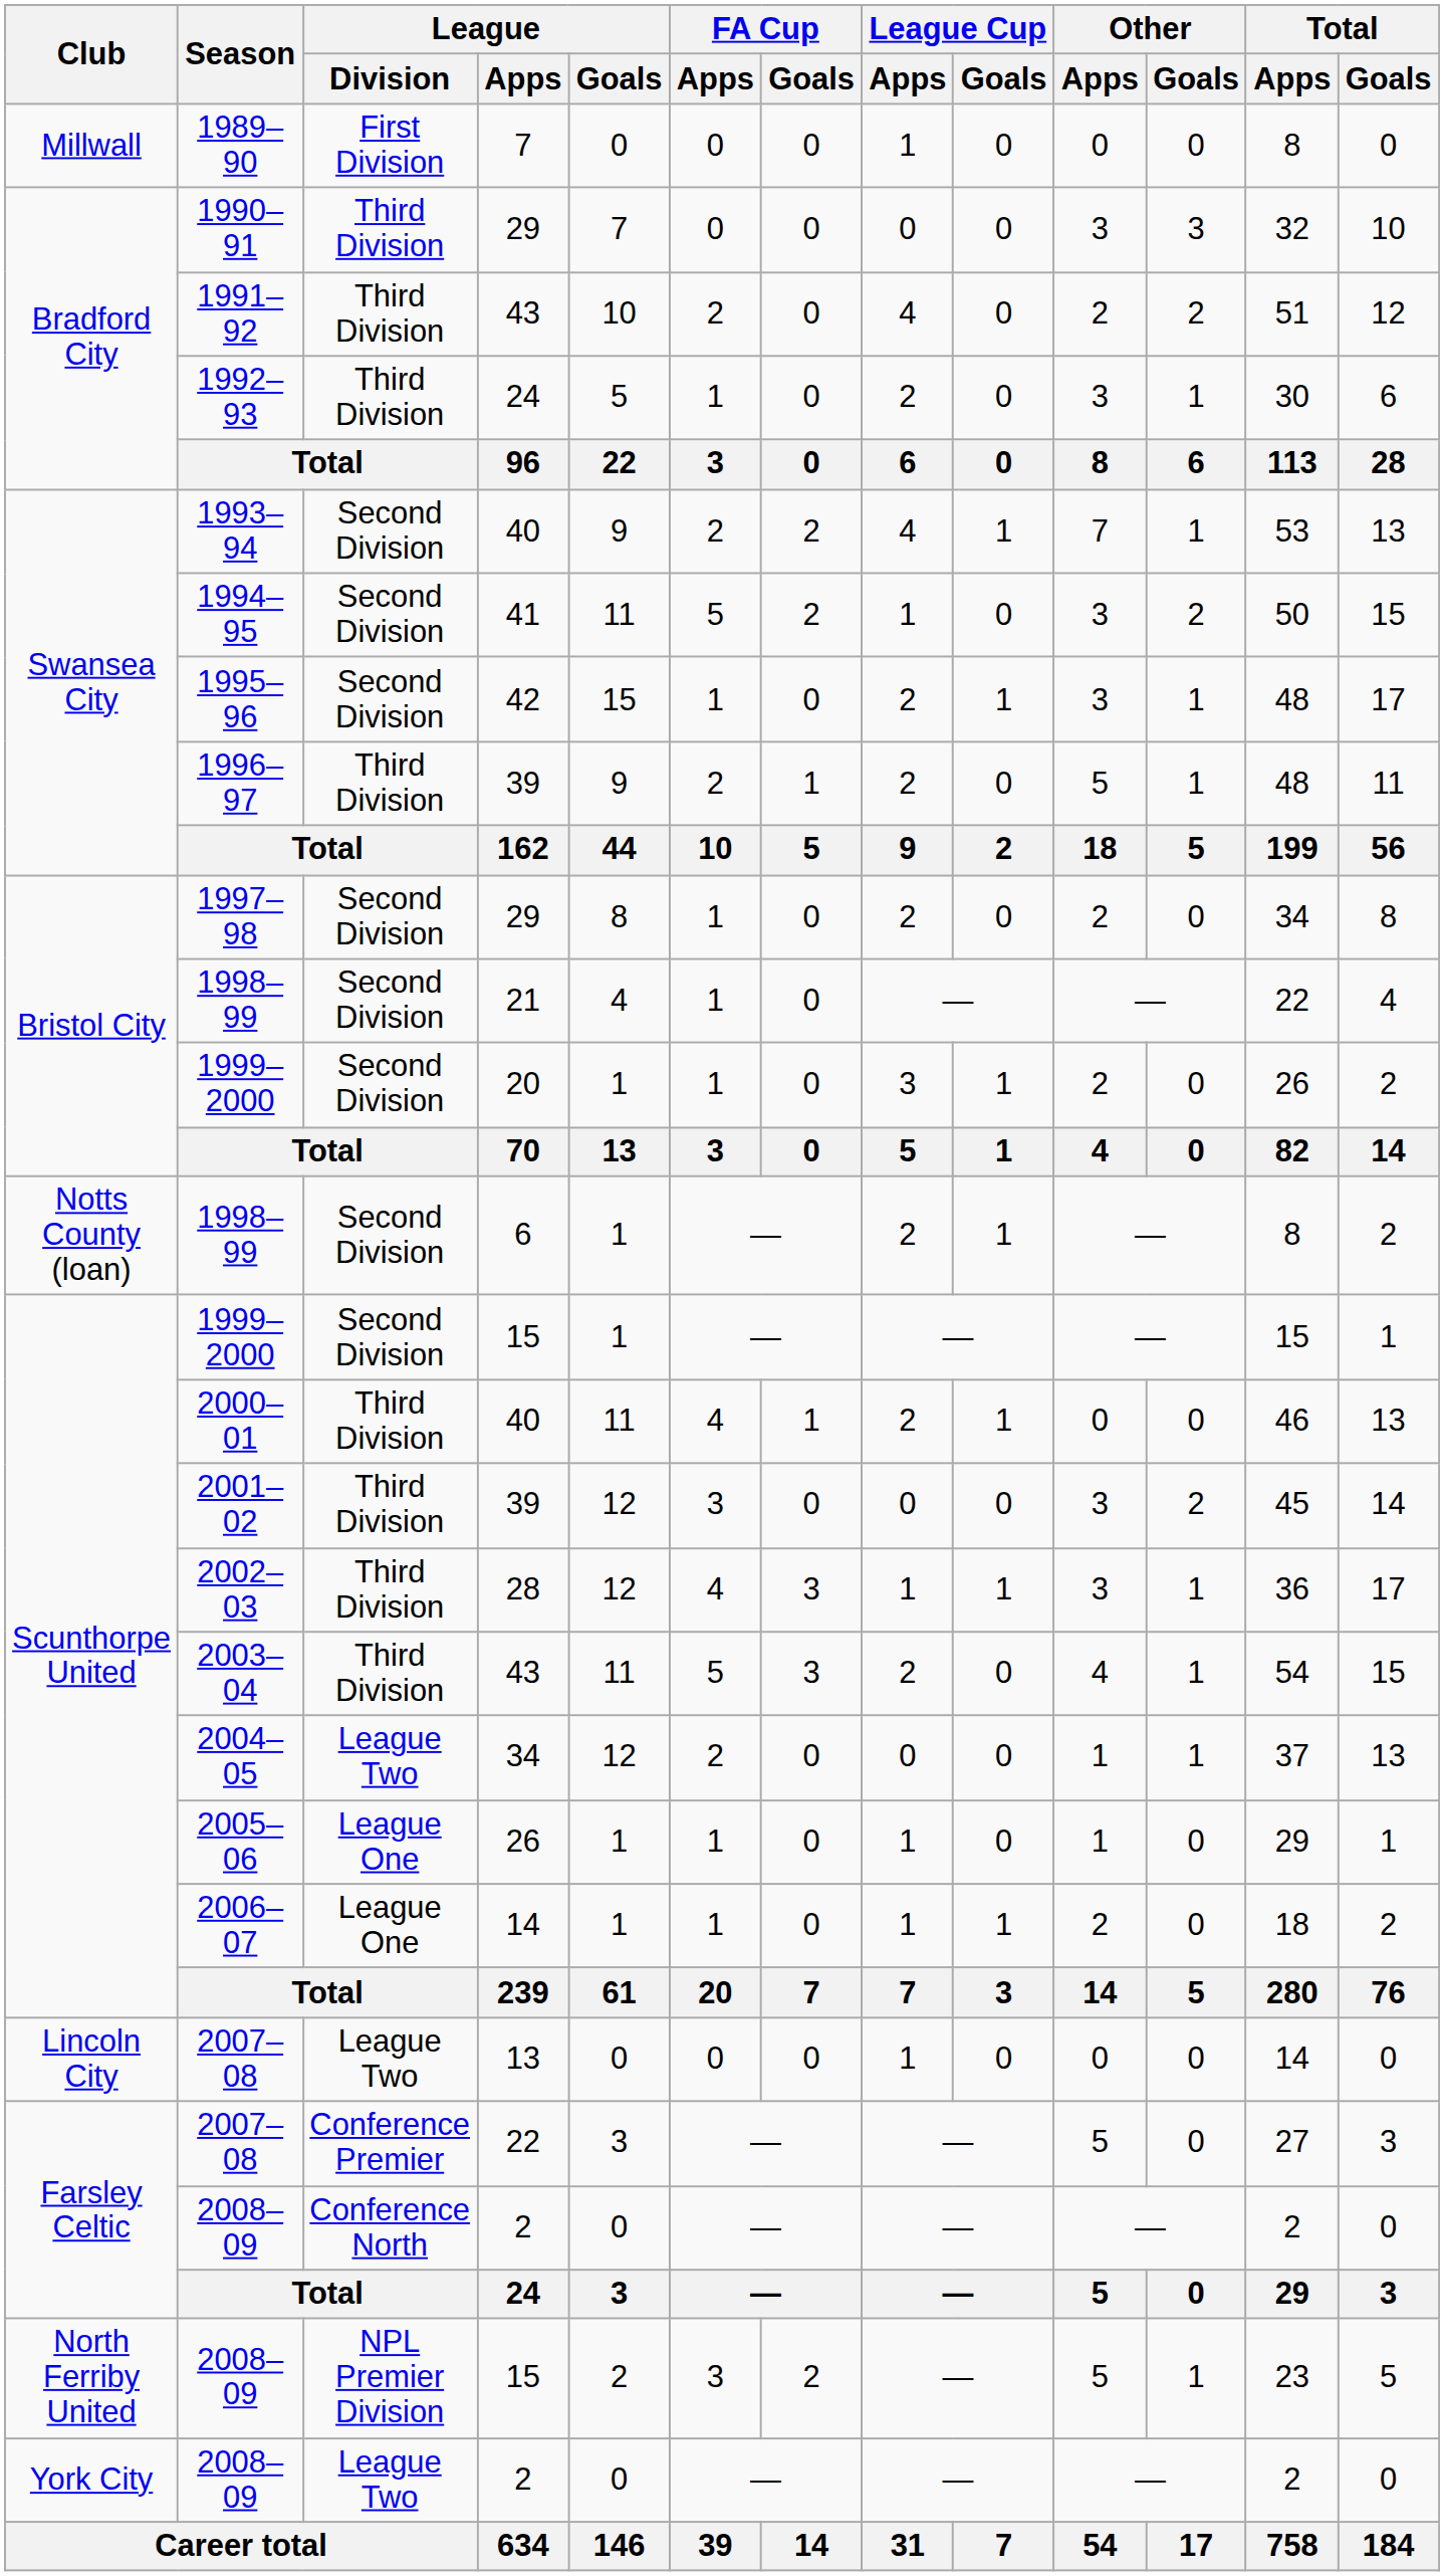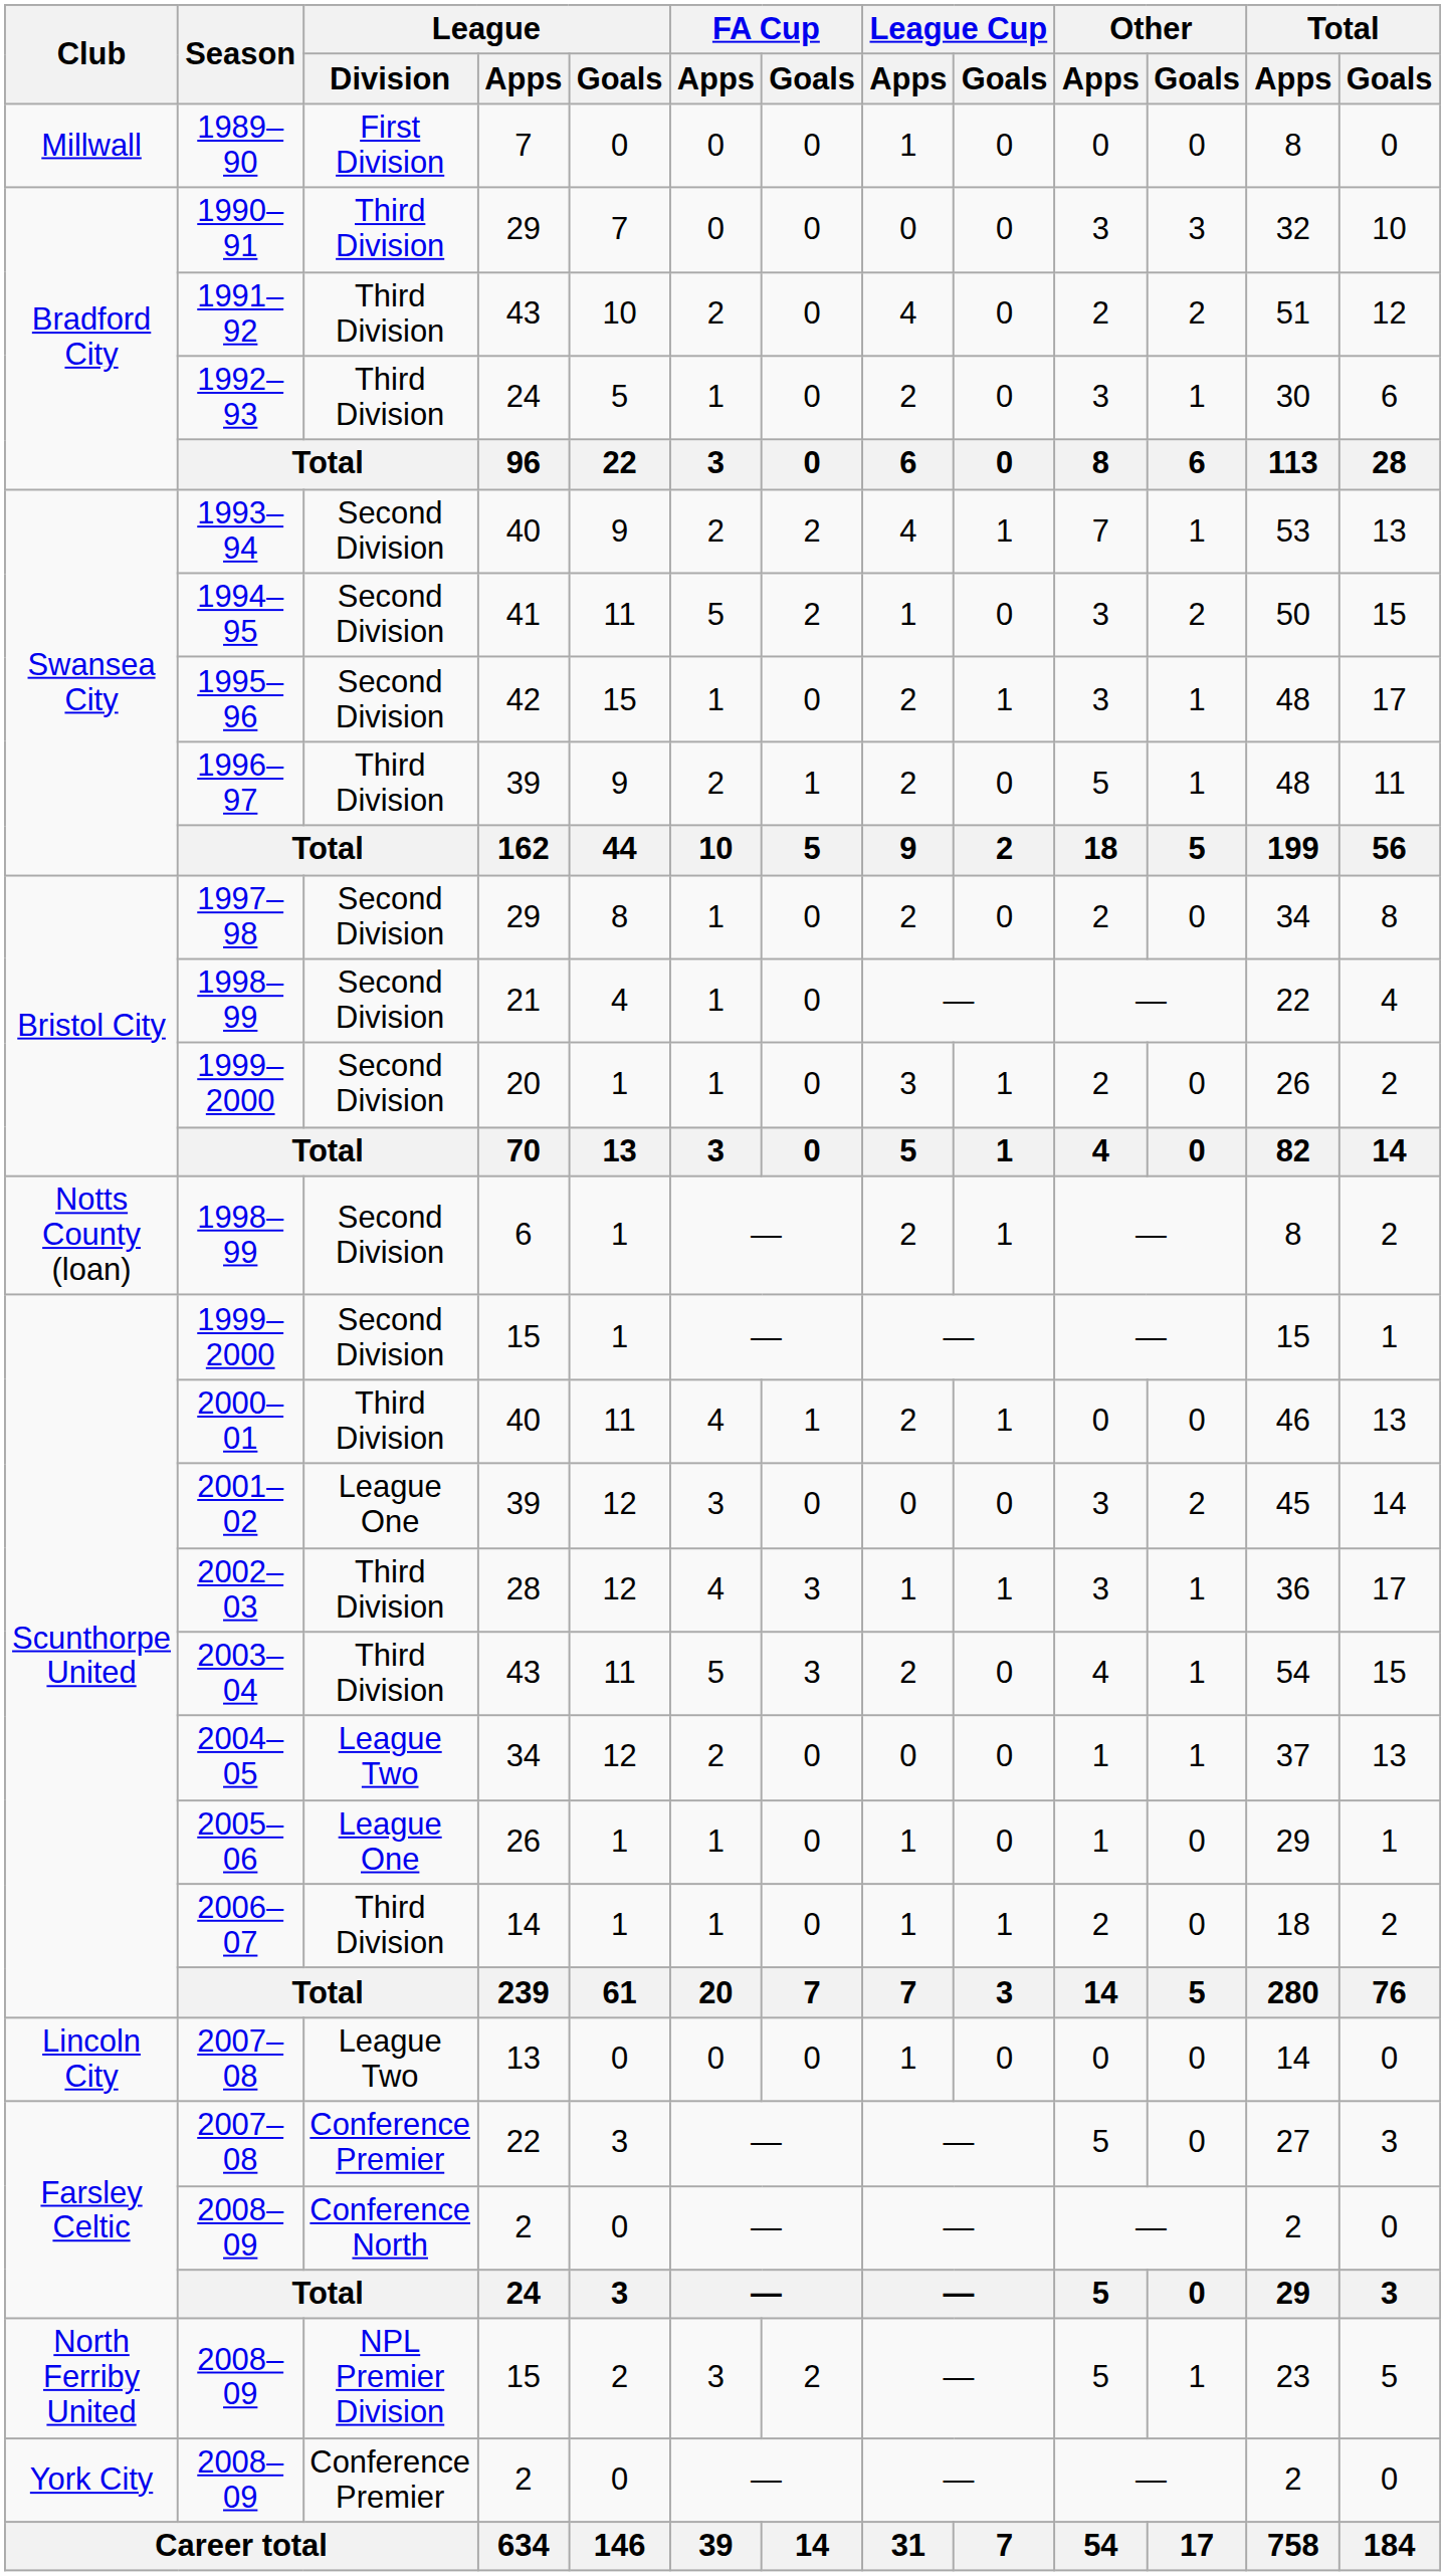2001–02 | League / Division: Third Division -> League One
2006–07 | League / Division: League One -> Third Division
York City / 2008–09 | League / Division: League Two -> Conference Premier
